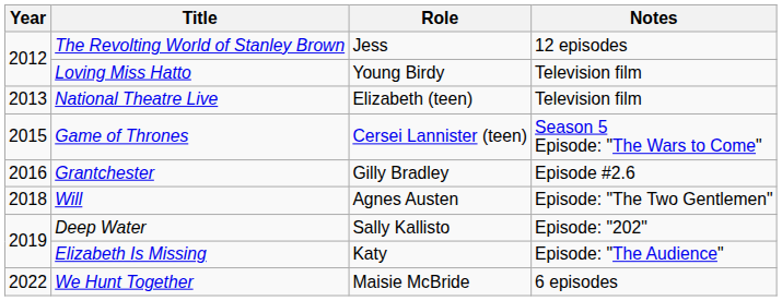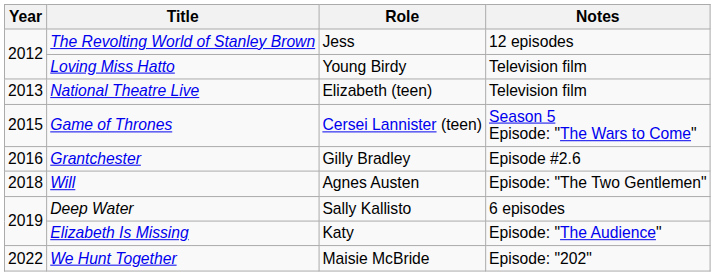Deep Water | Notes: Episode: "202" -> 6 episodes
We Hunt Together | Notes: 6 episodes -> Episode: "202"
